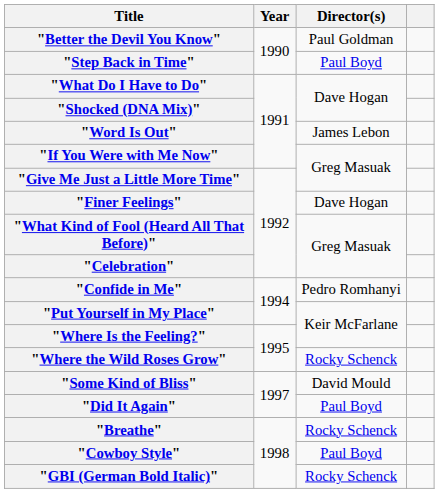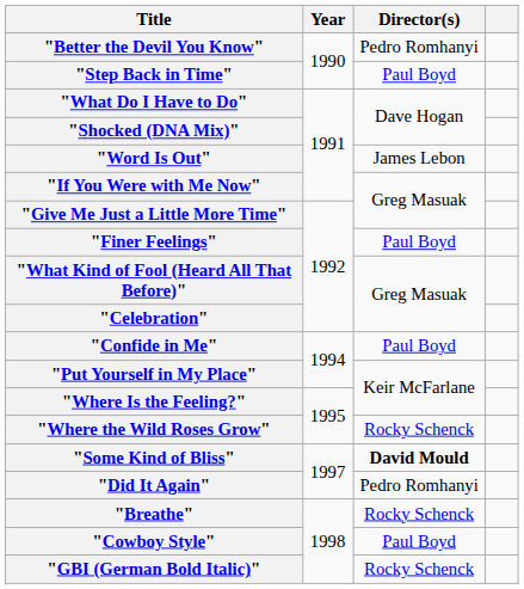"Better the Devil You Know" | Director(s): Paul Goldman -> Pedro Romhanyi
"Finer Feelings" | Director(s): Dave Hogan -> Paul Boyd
"Confide in Me" | Director(s): Pedro Romhanyi -> Paul Boyd
"Some Kind of Bliss" | Director(s): normal -> bold
"Did It Again" | Director(s): Paul Boyd -> Pedro Romhanyi
